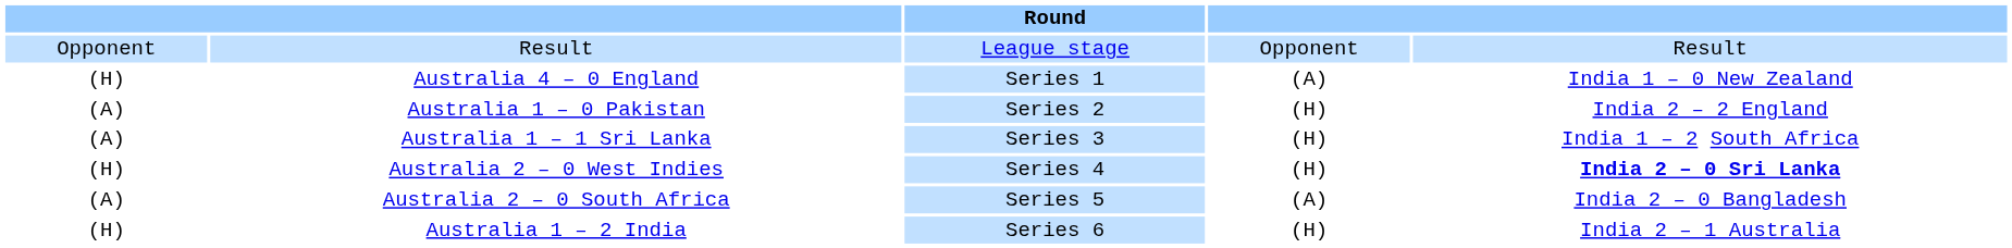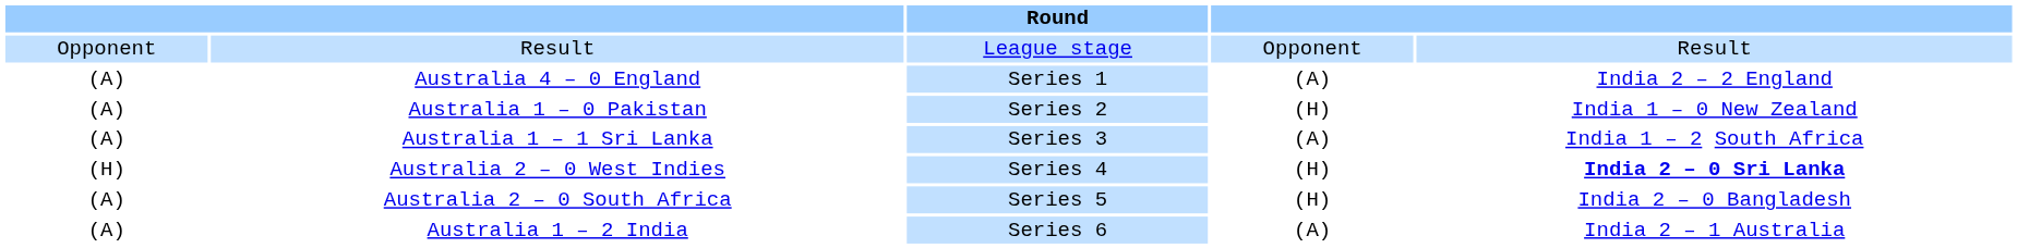Australia 4 – 0 England | column 1: (H) -> (A)
Australia 4 – 0 England | column 5: India 1 – 0 New Zealand -> India 2 – 2 England
Australia 1 – 0 Pakistan | column 5: India 2 – 2 England -> India 1 – 0 New Zealand
Australia 1 – 1 Sri Lanka | column 4: (H) -> (A)
Australia 2 – 0 South Africa | column 4: (A) -> (H)
Australia 1 – 2 India | column 1: (H) -> (A)
Australia 1 – 2 India | column 4: (H) -> (A)
